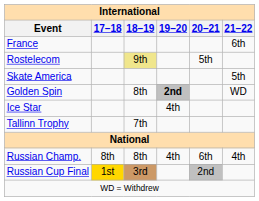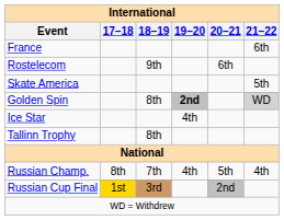Rostelecom | 18–19: khaki background -> no background
Rostelecom | 20–21: 5th -> 6th
Golden Spin | 21–22: no background -> lightgrey background
Tallinn Trophy | 18–19: 7th -> 8th
Russian Champ. | 18–19: 8th -> 7th
Russian Champ. | 20–21: 6th -> 5th
